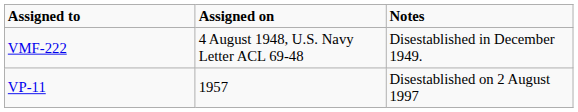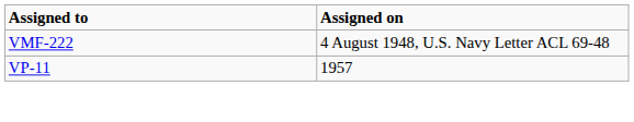- column: Notes | Disestablished in December 1949. | Disestablished on 2 August 1997
